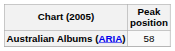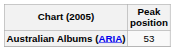Australian Albums (ARIA) | Peak position: 58 -> 53
